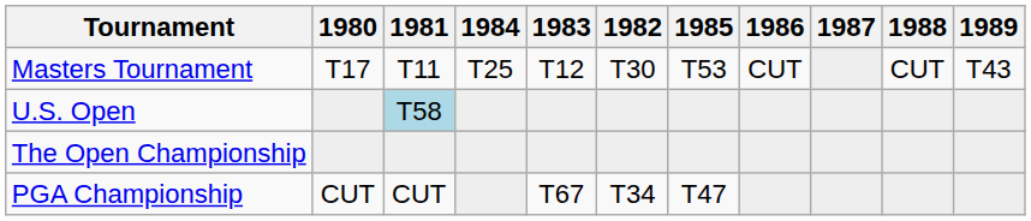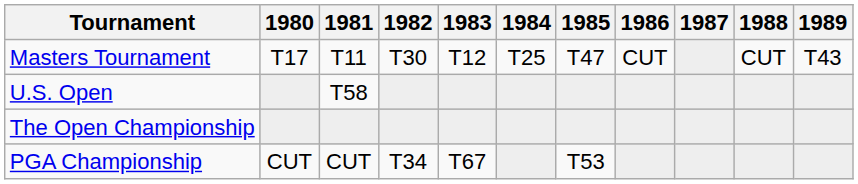columns swapped: 1982 <-> 1984
Masters Tournament | 1985: T53 -> T47
U.S. Open | 1981: lightblue background -> no background
PGA Championship | 1985: T47 -> T53
